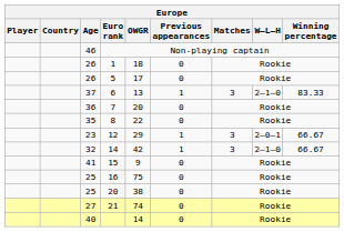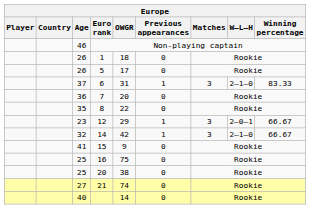6 | OWGR: 13 -> 31
